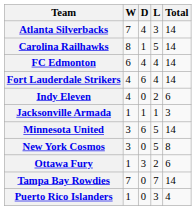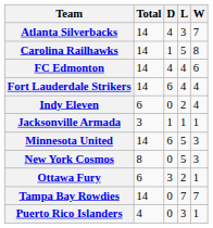columns swapped: W <-> Total
